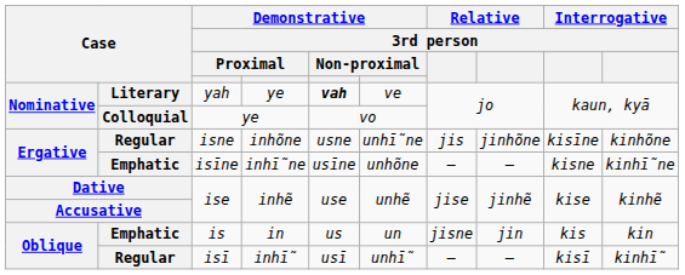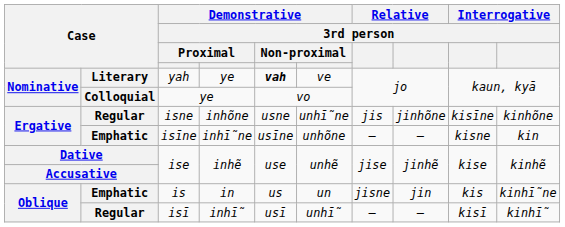isīne | column 10: kinhī̃ne -> kin
is | column 10: kin -> kinhī̃ne
